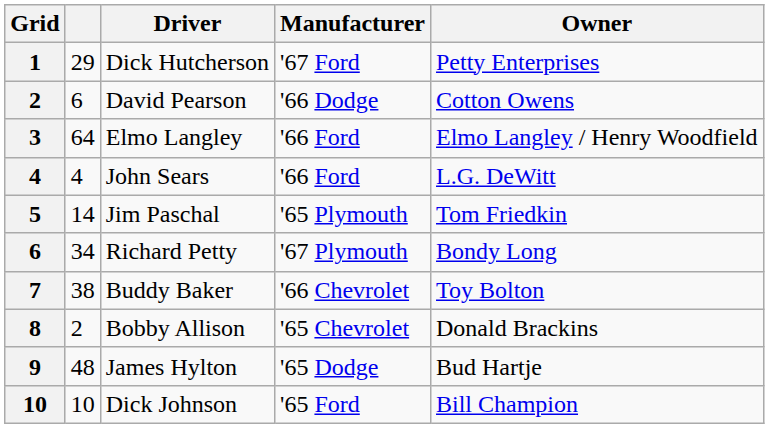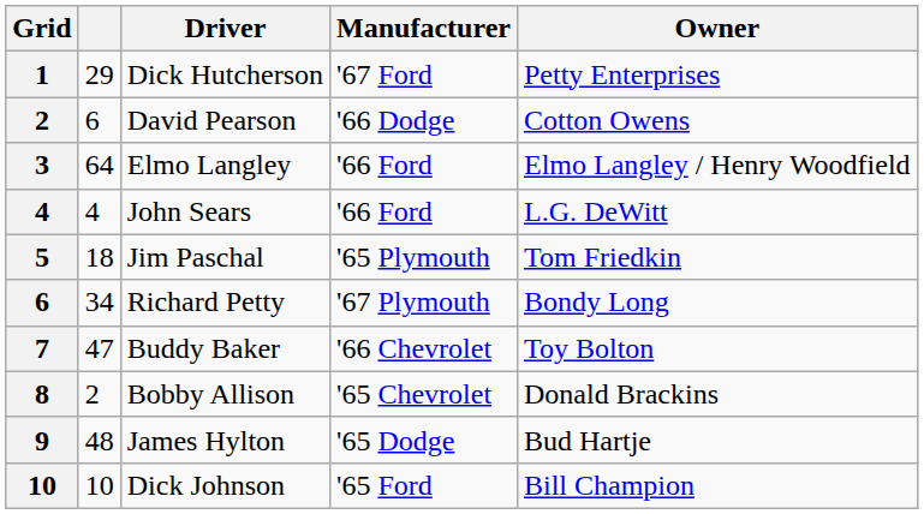Jim Paschal | column 2: 14 -> 18
Buddy Baker | column 2: 38 -> 47
